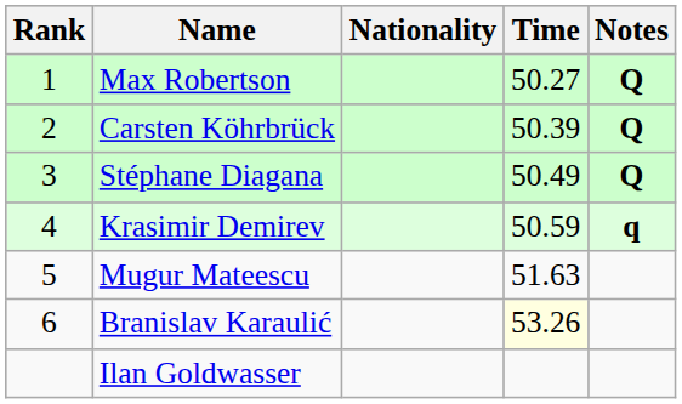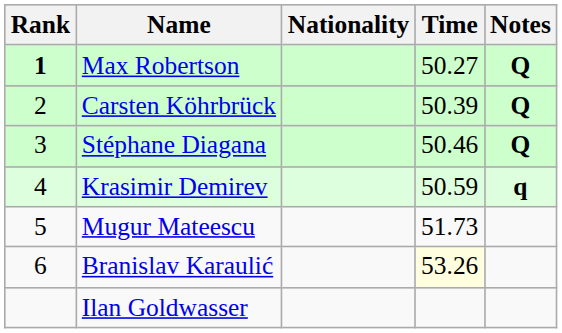Max Robertson | Rank: normal -> bold
Stéphane Diagana | Time: 50.49 -> 50.46
Mugur Mateescu | Time: 51.63 -> 51.73
